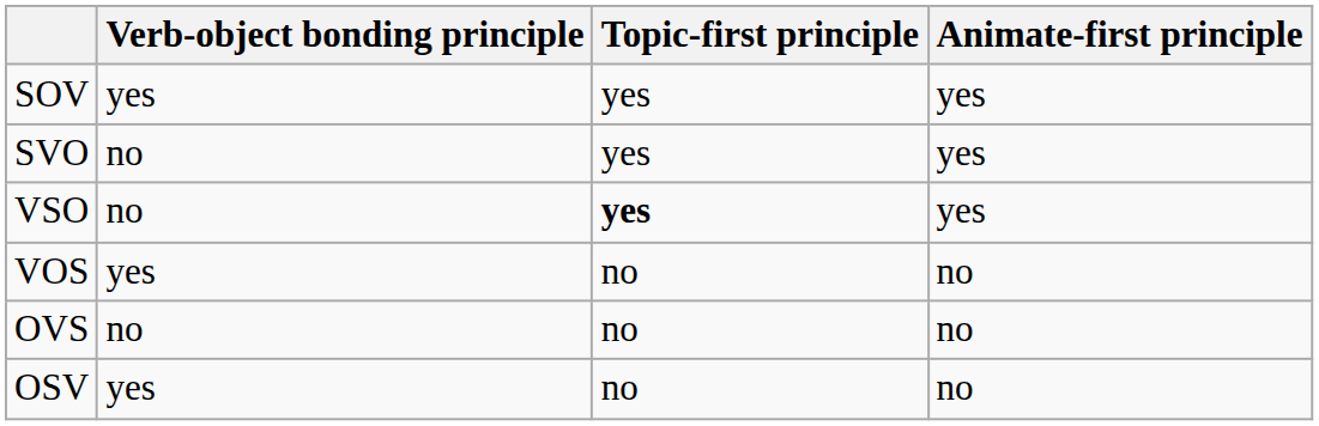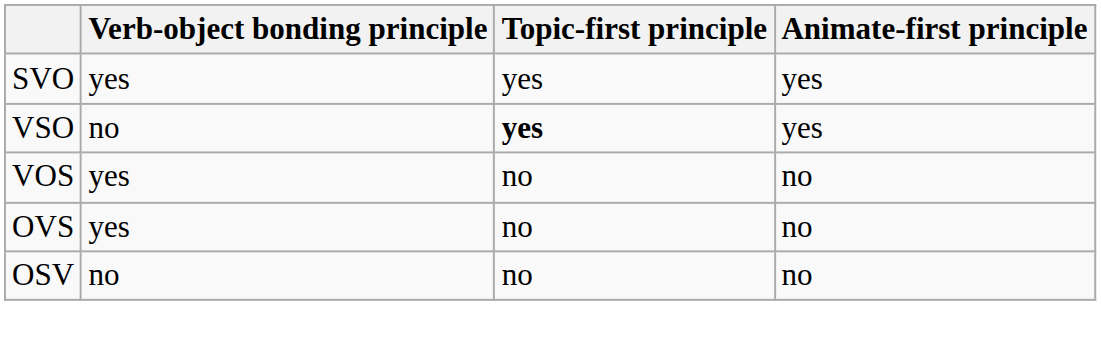- row: SOV | yes | yes | yes
SVO | Verb-object bonding principle: no -> yes
OVS | Verb-object bonding principle: no -> yes
OSV | Verb-object bonding principle: yes -> no
